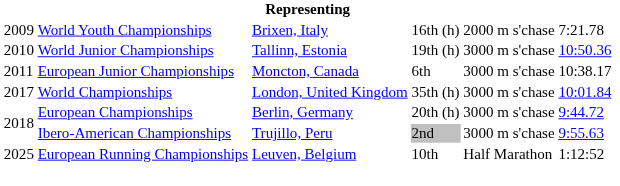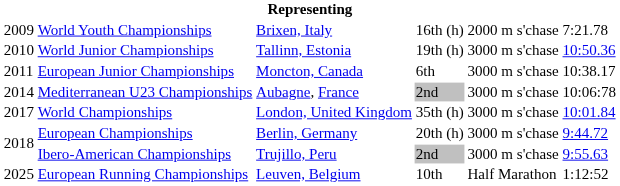+ row: 2014 | Mediterranean U23 Championships | Aubagne, France | 2nd | 3000 m s'chase | 10:06:78
